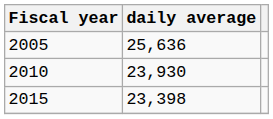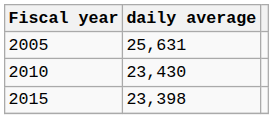2005 | daily average: 25,636 -> 25,631
2010 | daily average: 23,930 -> 23,430
